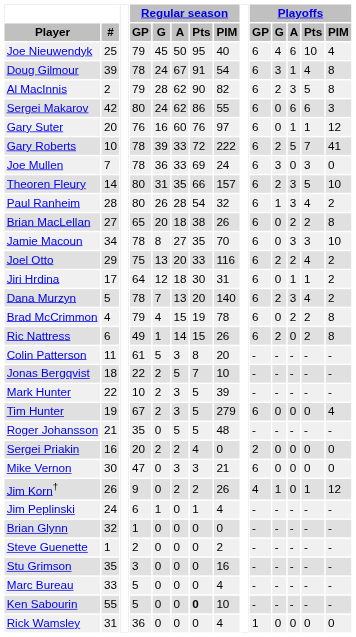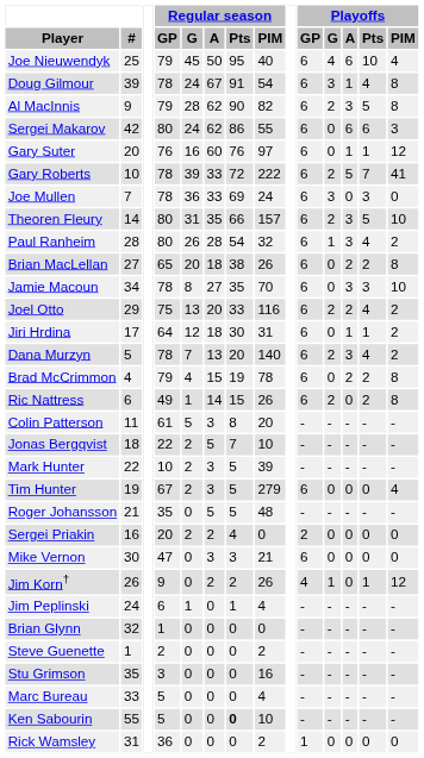Al MacInnis | #: 2 -> 9
Rick Wamsley | Regular season / PIM: 4 -> 2
